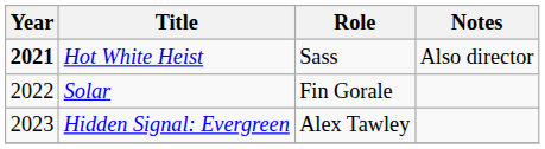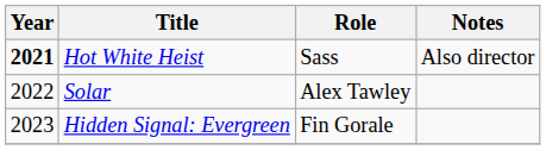Solar | Role: Fin Gorale -> Alex Tawley
Hidden Signal: Evergreen | Role: Alex Tawley -> Fin Gorale
